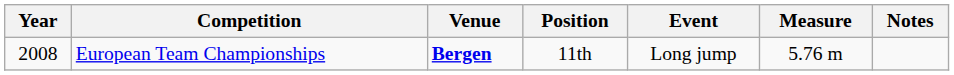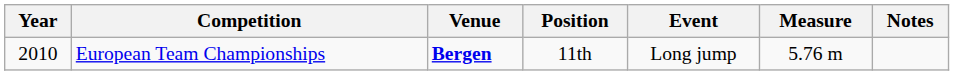European Team Championships | Year: 2008 -> 2010
